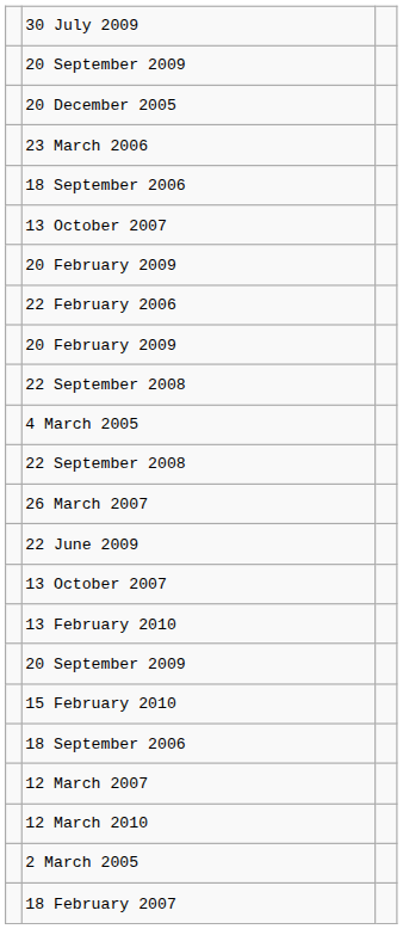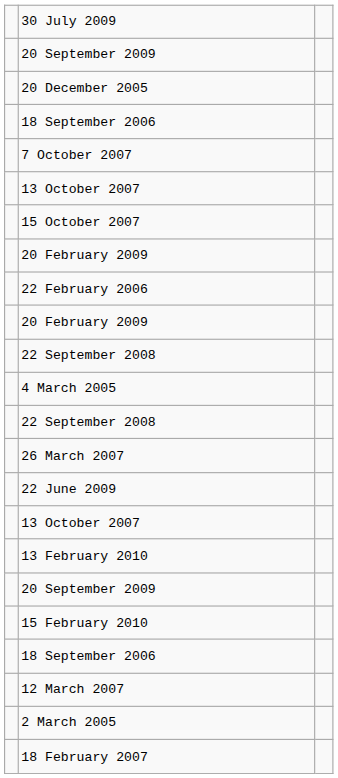- row: 23 March 2006
+ row: 7 October 2007
+ row: 15 October 2007
- row: 12 March 2010
